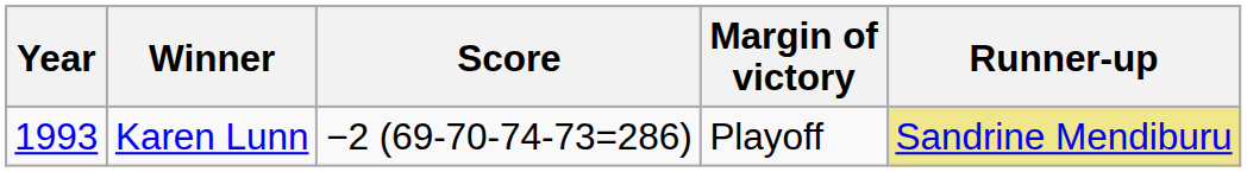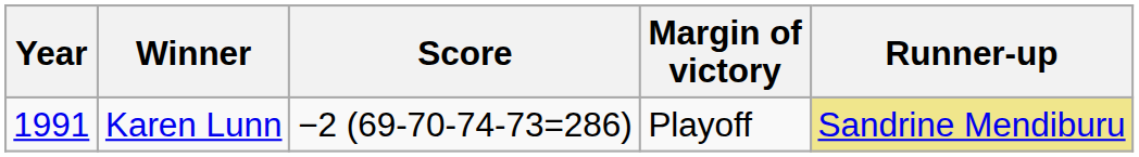Karen Lunn | Year: 1993 -> 1991
